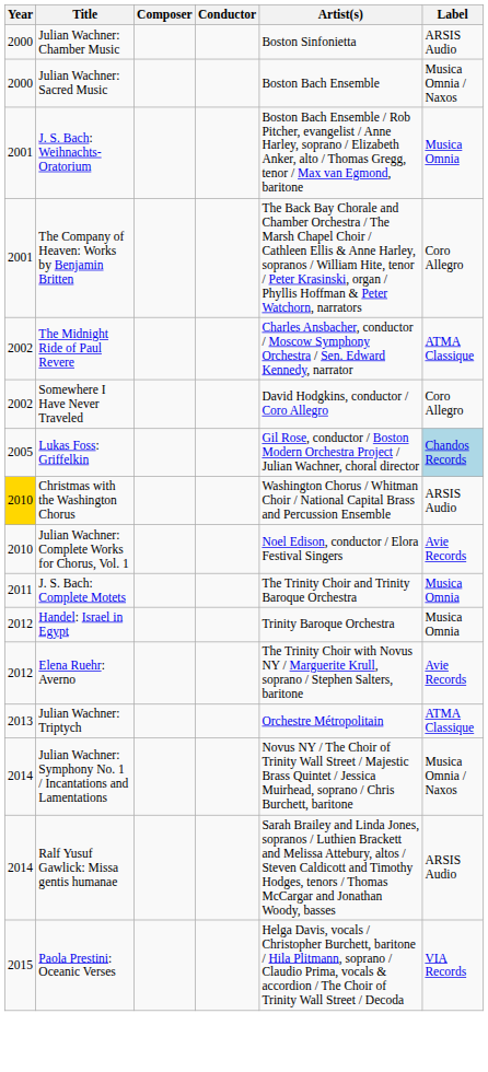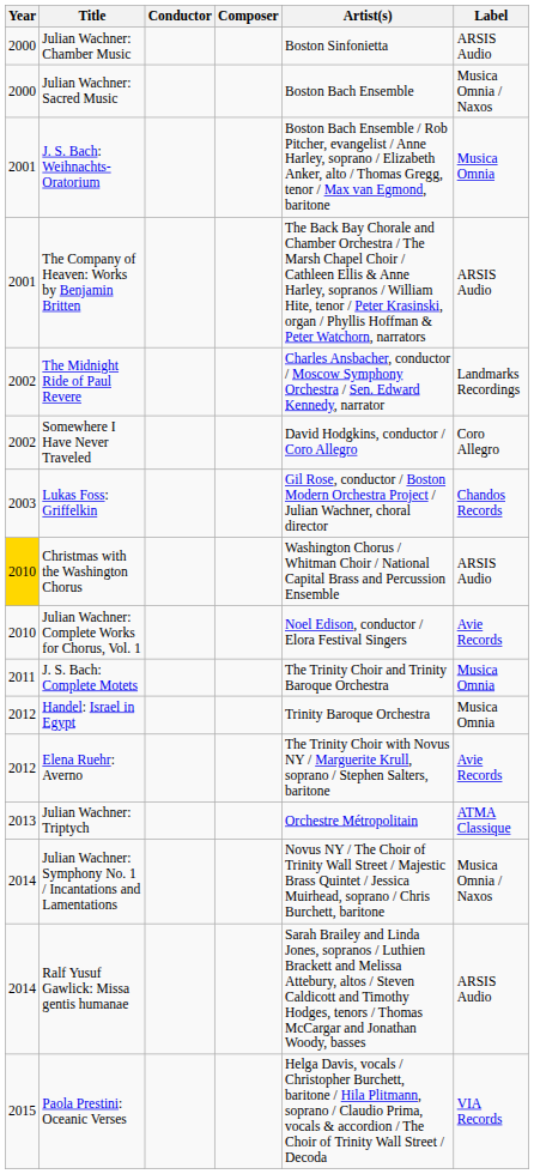columns swapped: Composer <-> Conductor
The Company of Heaven: Works by Benjamin Britten | Label: Coro Allegro -> ARSIS Audio
The Midnight Ride of Paul Revere | Label: ATMA Classique -> Landmarks Recordings
Lukas Foss: Griffelkin | Year: 2005 -> 2003
Lukas Foss: Griffelkin | Label: lightblue background -> no background
